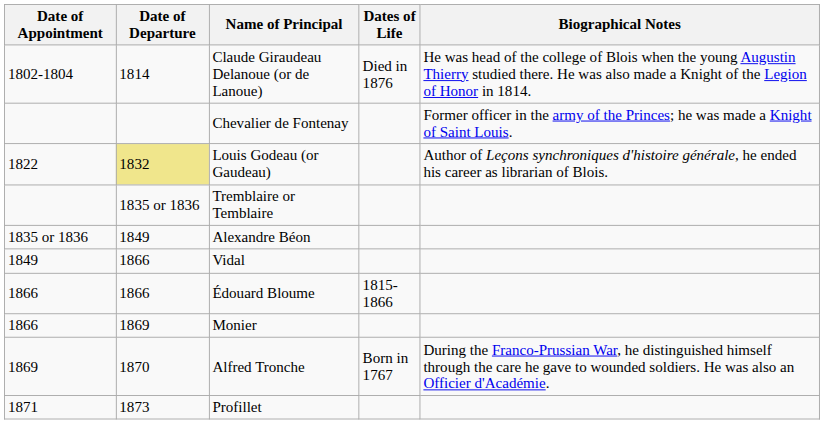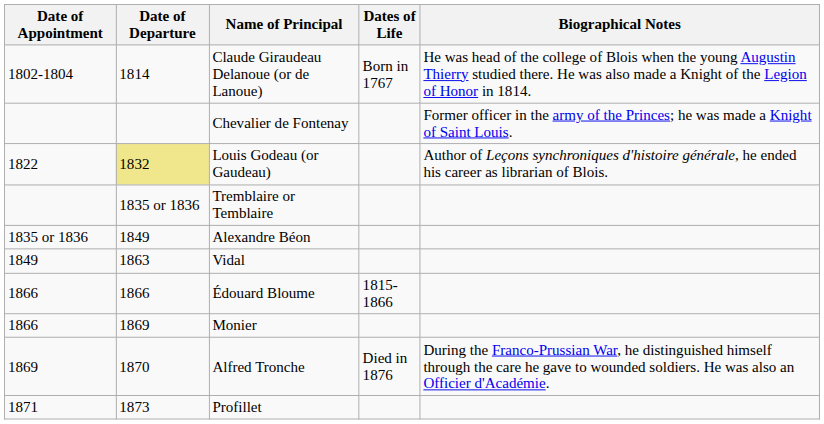Claude Giraudeau Delanoue (or de Lanoue) | Dates of Life: Died in 1876 -> Born in 1767
Vidal | Date of Departure: 1866 -> 1863
Alfred Tronche | Dates of Life: Born in 1767 -> Died in 1876
